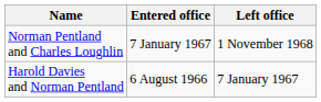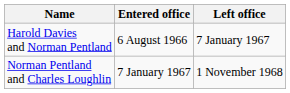rows swapped: Harold Davies and Norman Pentland <-> Norman Pentland and Charles Loughlin
